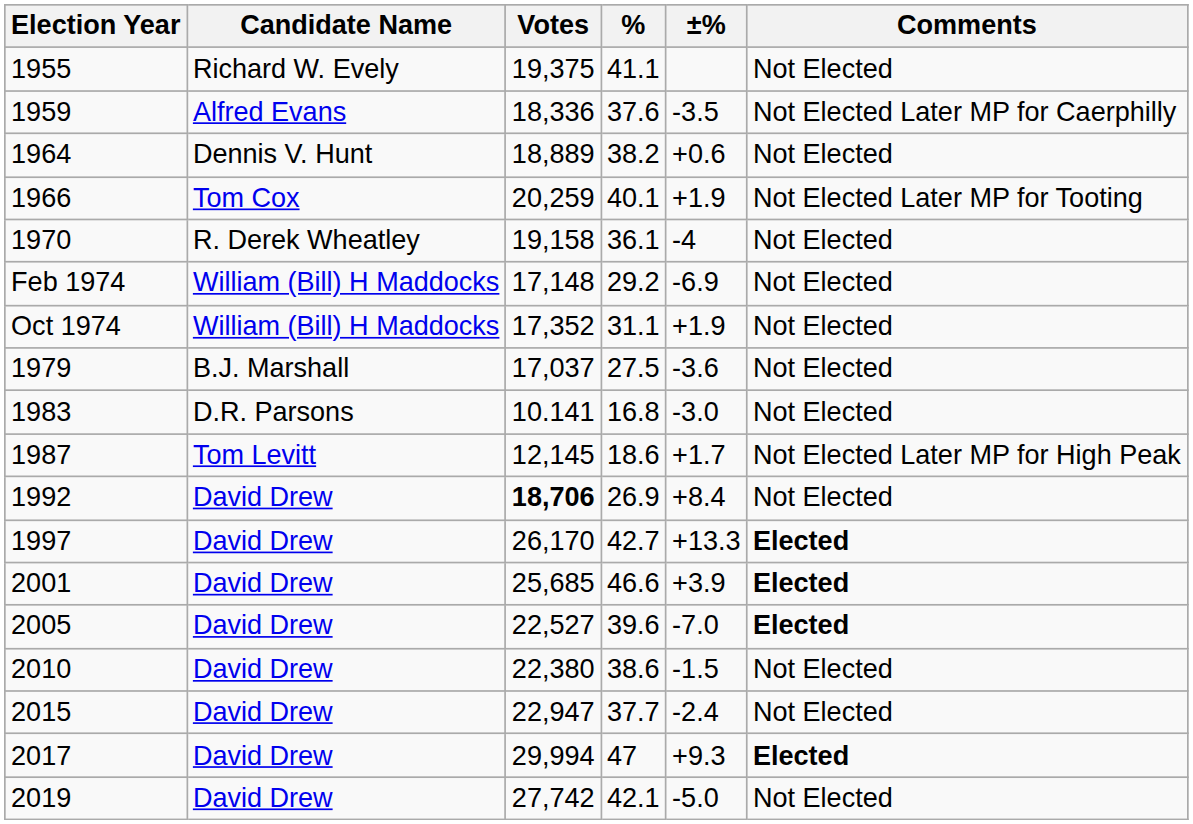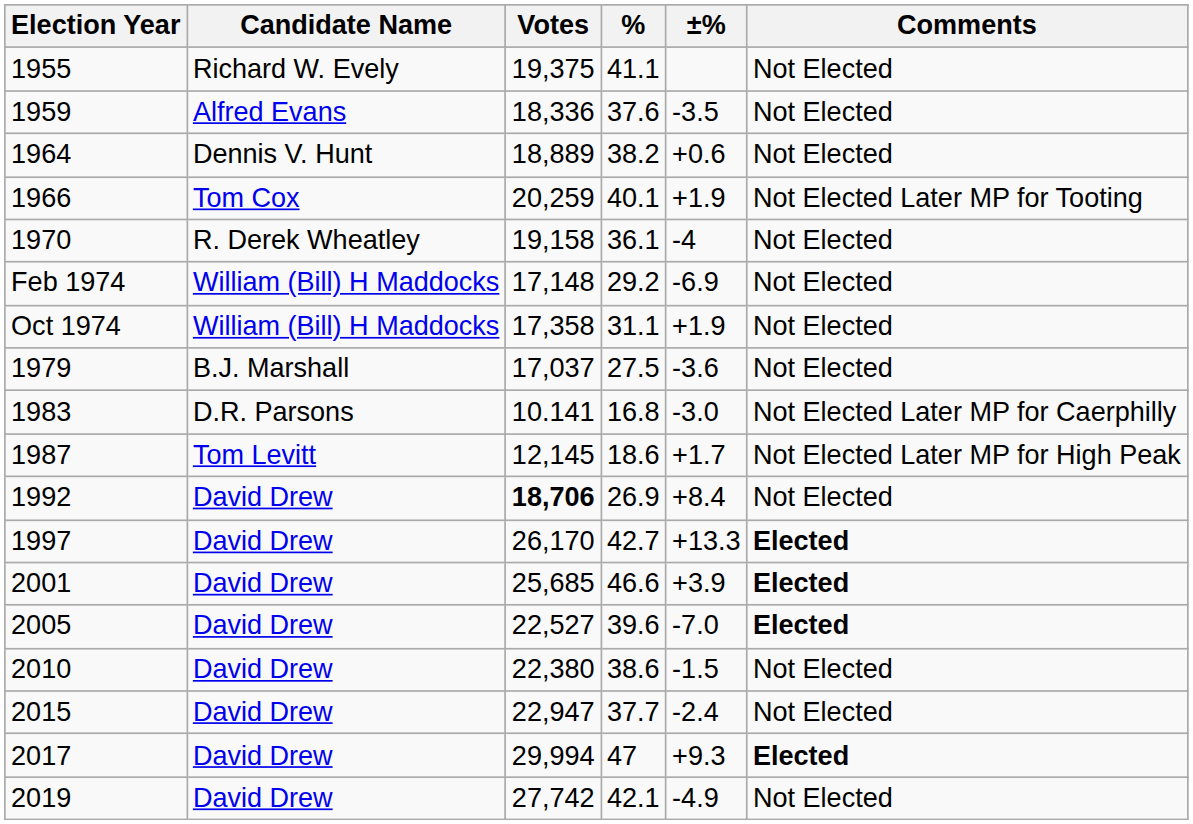1959 | Comments: Not Elected Later MP for Caerphilly -> Not Elected
Oct 1974 | Votes: 17,352 -> 17,358
1983 | Comments: Not Elected -> Not Elected Later MP for Caerphilly
2019 | ±%: -5.0 -> -4.9
